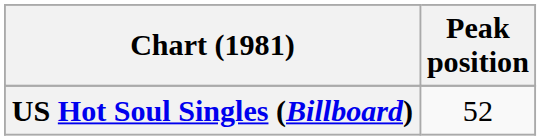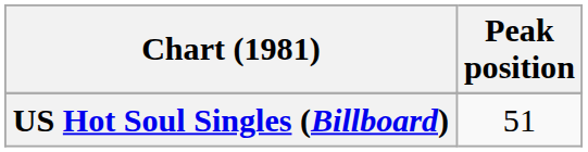US Hot Soul Singles (Billboard) | Peak position: 52 -> 51
